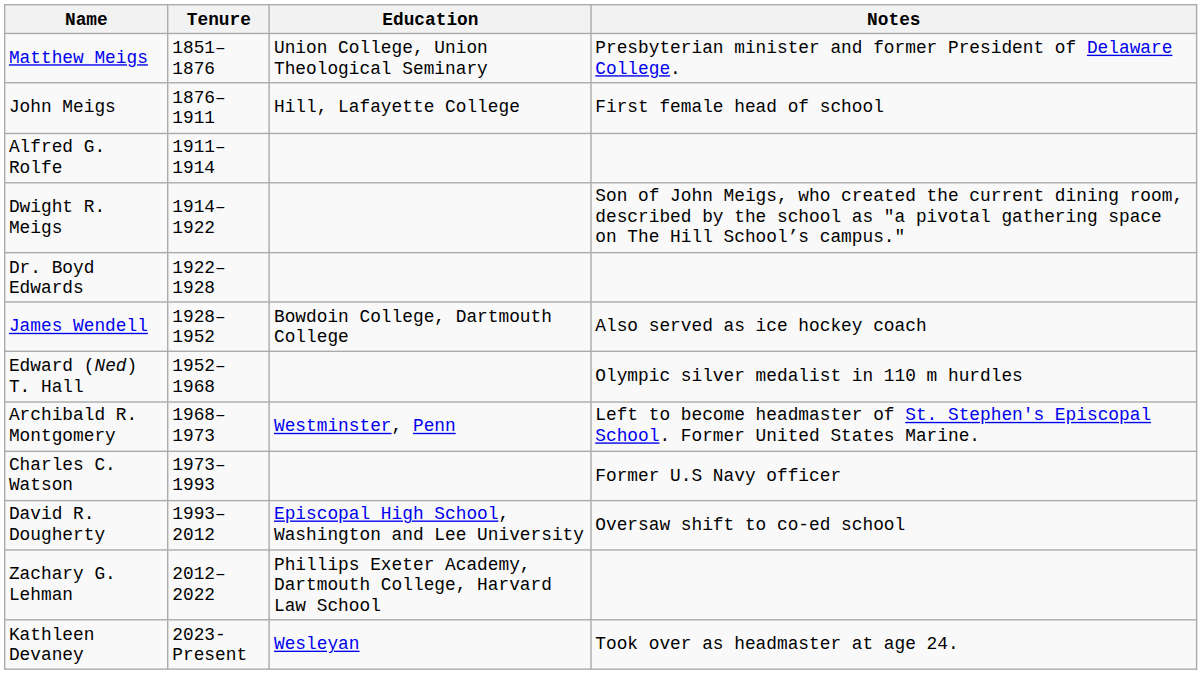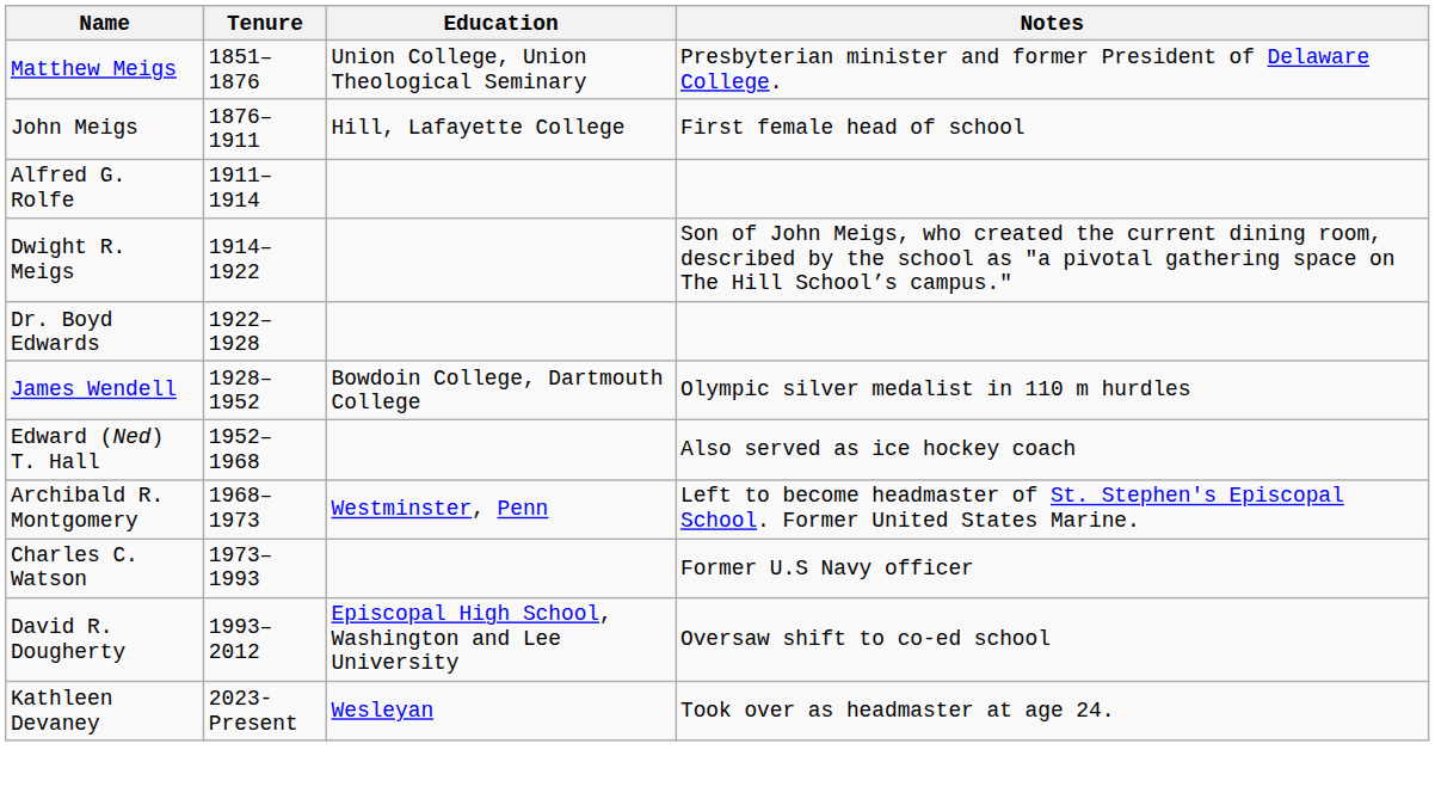James Wendell | Notes: Also served as ice hockey coach -> Olympic silver medalist in 110 m hurdles
Edward (Ned) T. Hall | Notes: Olympic silver medalist in 110 m hurdles -> Also served as ice hockey coach
- row: Zachary G. Lehman | 2012–2022 | Phillips Exeter Academy, Dartmouth College, Harvard Law School
